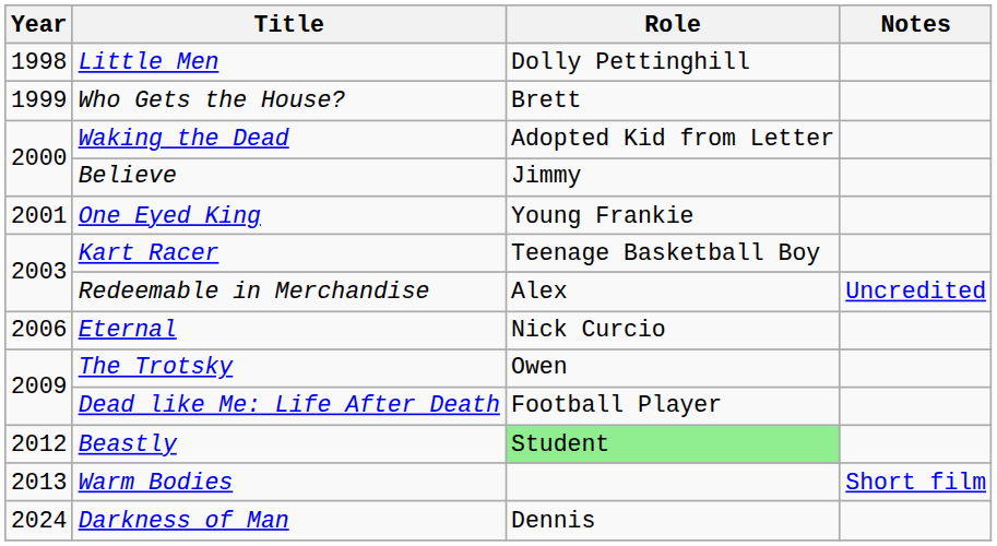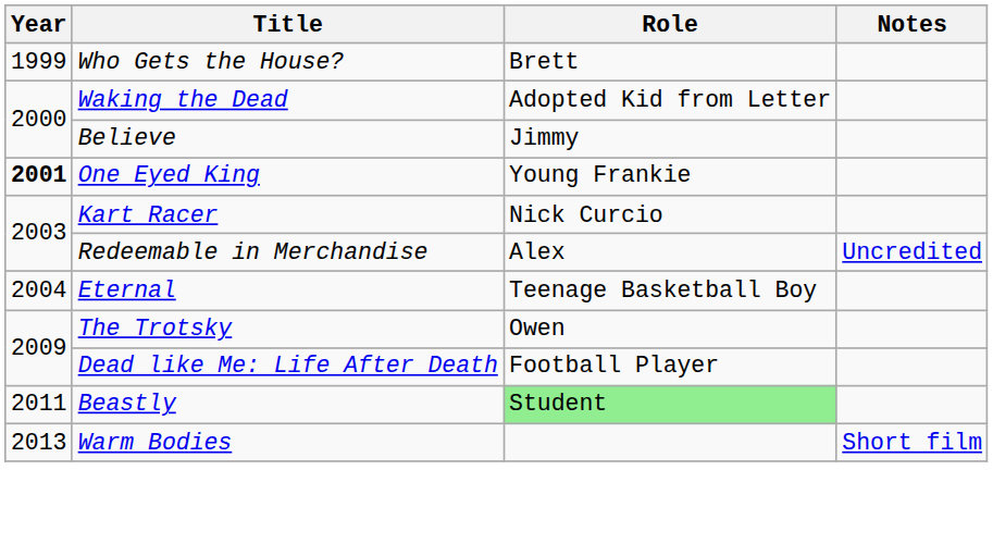- row: 1998 | Little Men | Dolly Pettinghill
One Eyed King | Year: normal -> bold
Kart Racer | Role: Teenage Basketball Boy -> Nick Curcio
Eternal | Year: 2006 -> 2004
Eternal | Role: Nick Curcio -> Teenage Basketball Boy
Beastly | Year: 2012 -> 2011
- row: 2024 | Darkness of Man | Dennis
